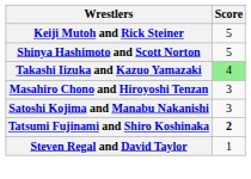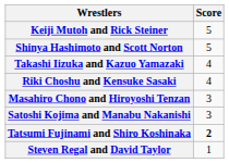Takashi Iizuka and Kazuo Yamazaki | Score: lightgreen background -> no background
+ row: Riki Choshu and Kensuke Sasaki | 4
